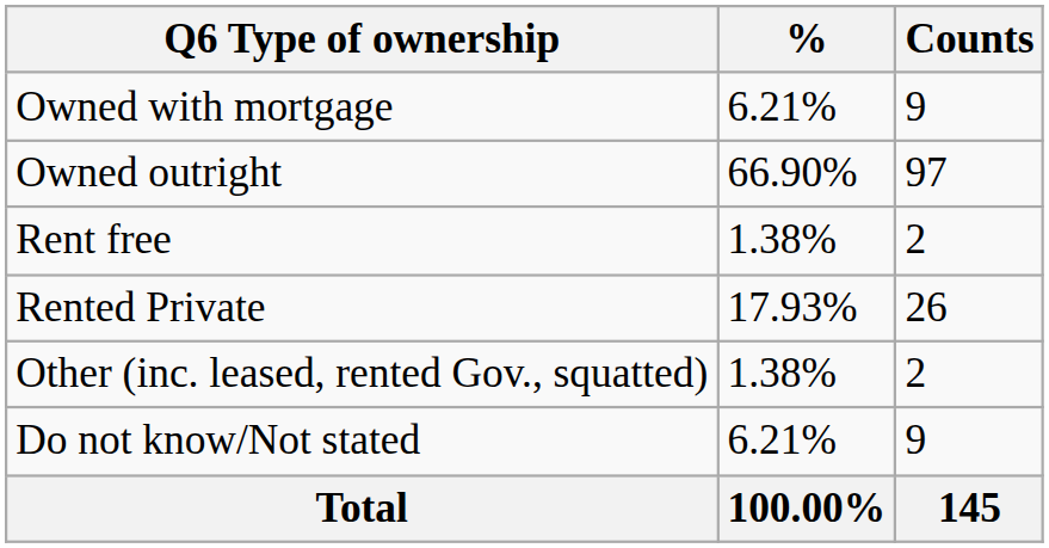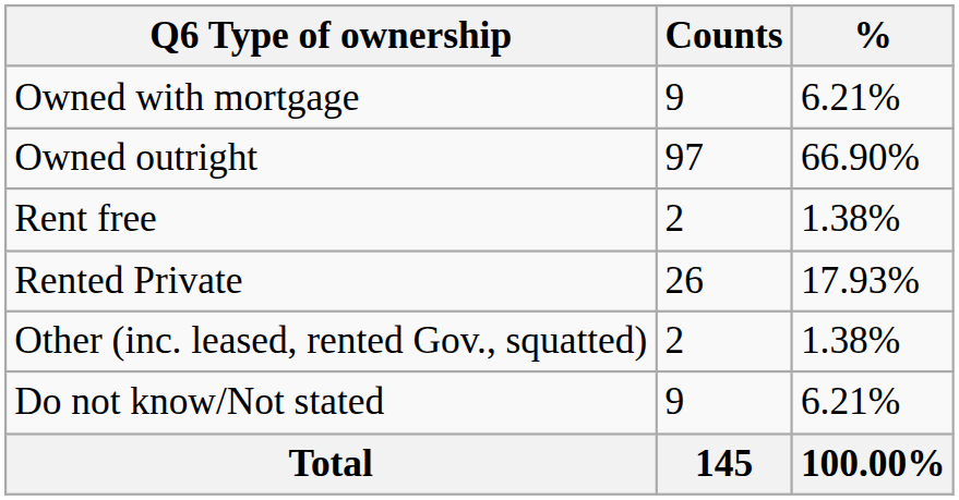columns swapped: Counts <-> %
